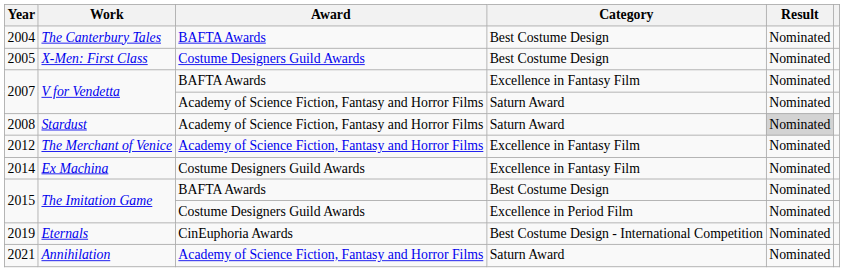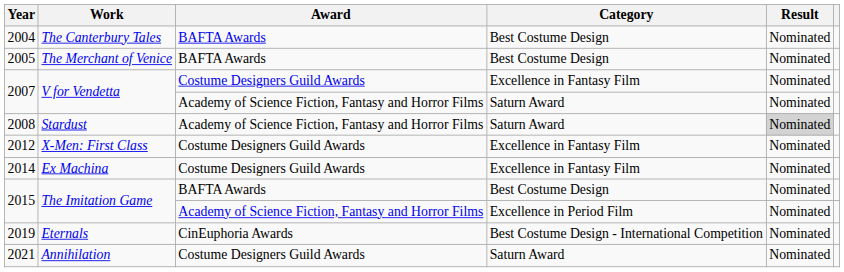2005 | Work: X-Men: First Class -> The Merchant of Venice
2005 | Award: Costume Designers Guild Awards -> BAFTA Awards
2007 / Excellence in Fantasy Film | Award: BAFTA Awards -> Costume Designers Guild Awards
2012 | Work: The Merchant of Venice -> X-Men: First Class
2012 | Award: Academy of Science Fiction, Fantasy and Horror Films -> Costume Designers Guild Awards
2015 / Excellence in Period Film | Award: Costume Designers Guild Awards -> Academy of Science Fiction, Fantasy and Horror Films
2021 | Award: Academy of Science Fiction, Fantasy and Horror Films -> Costume Designers Guild Awards
